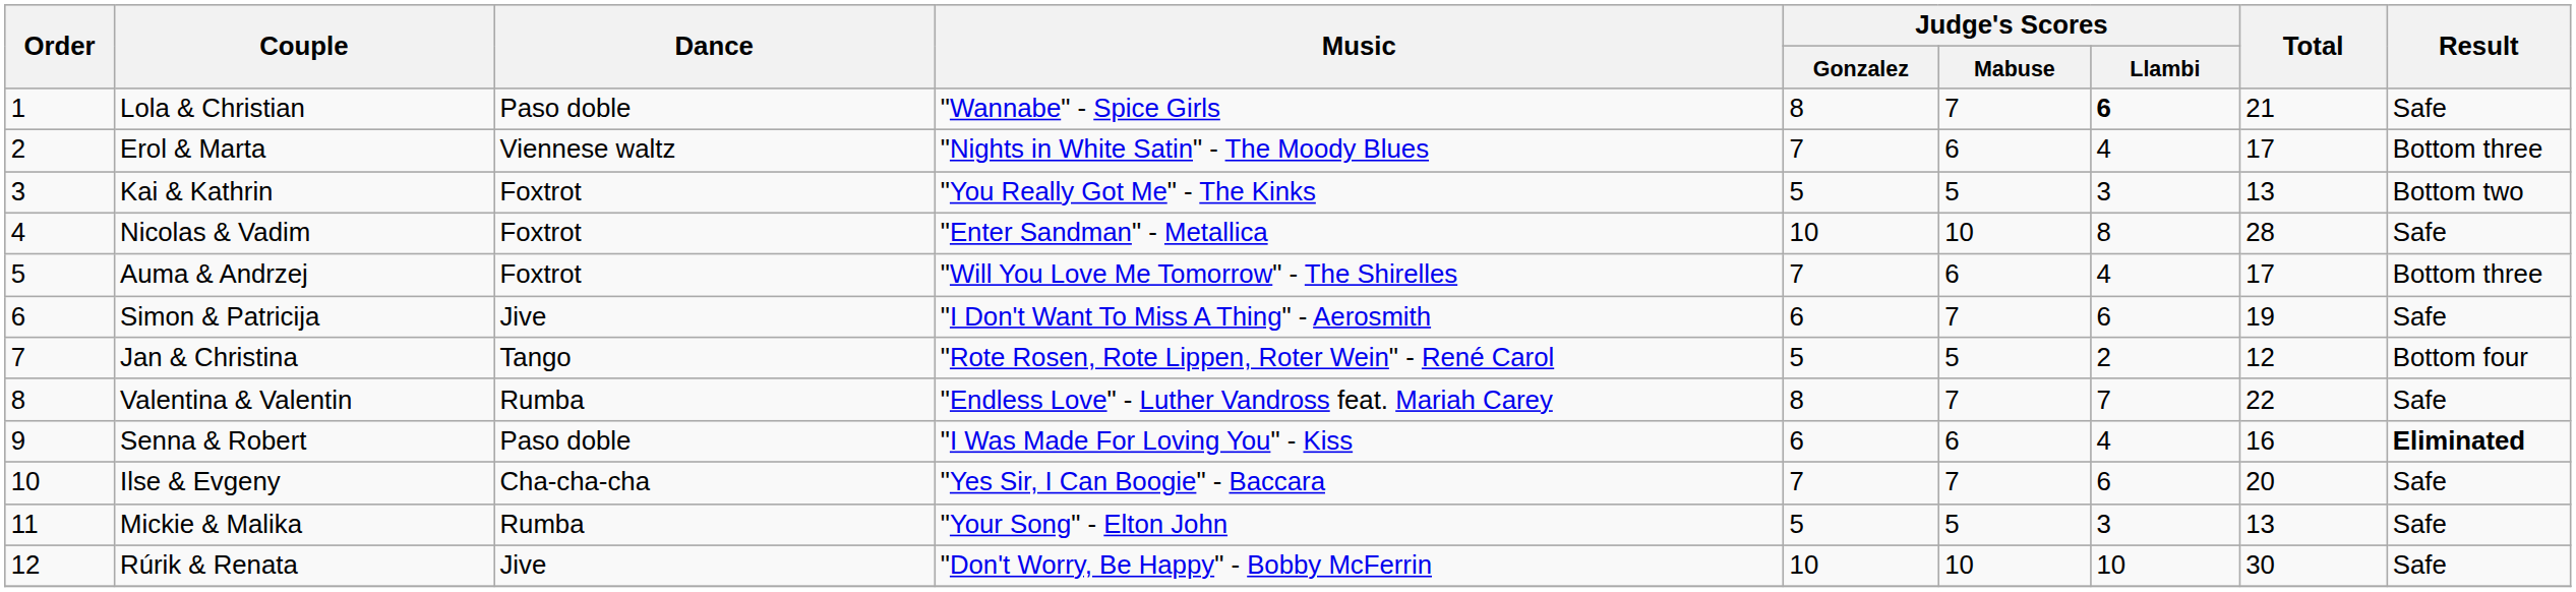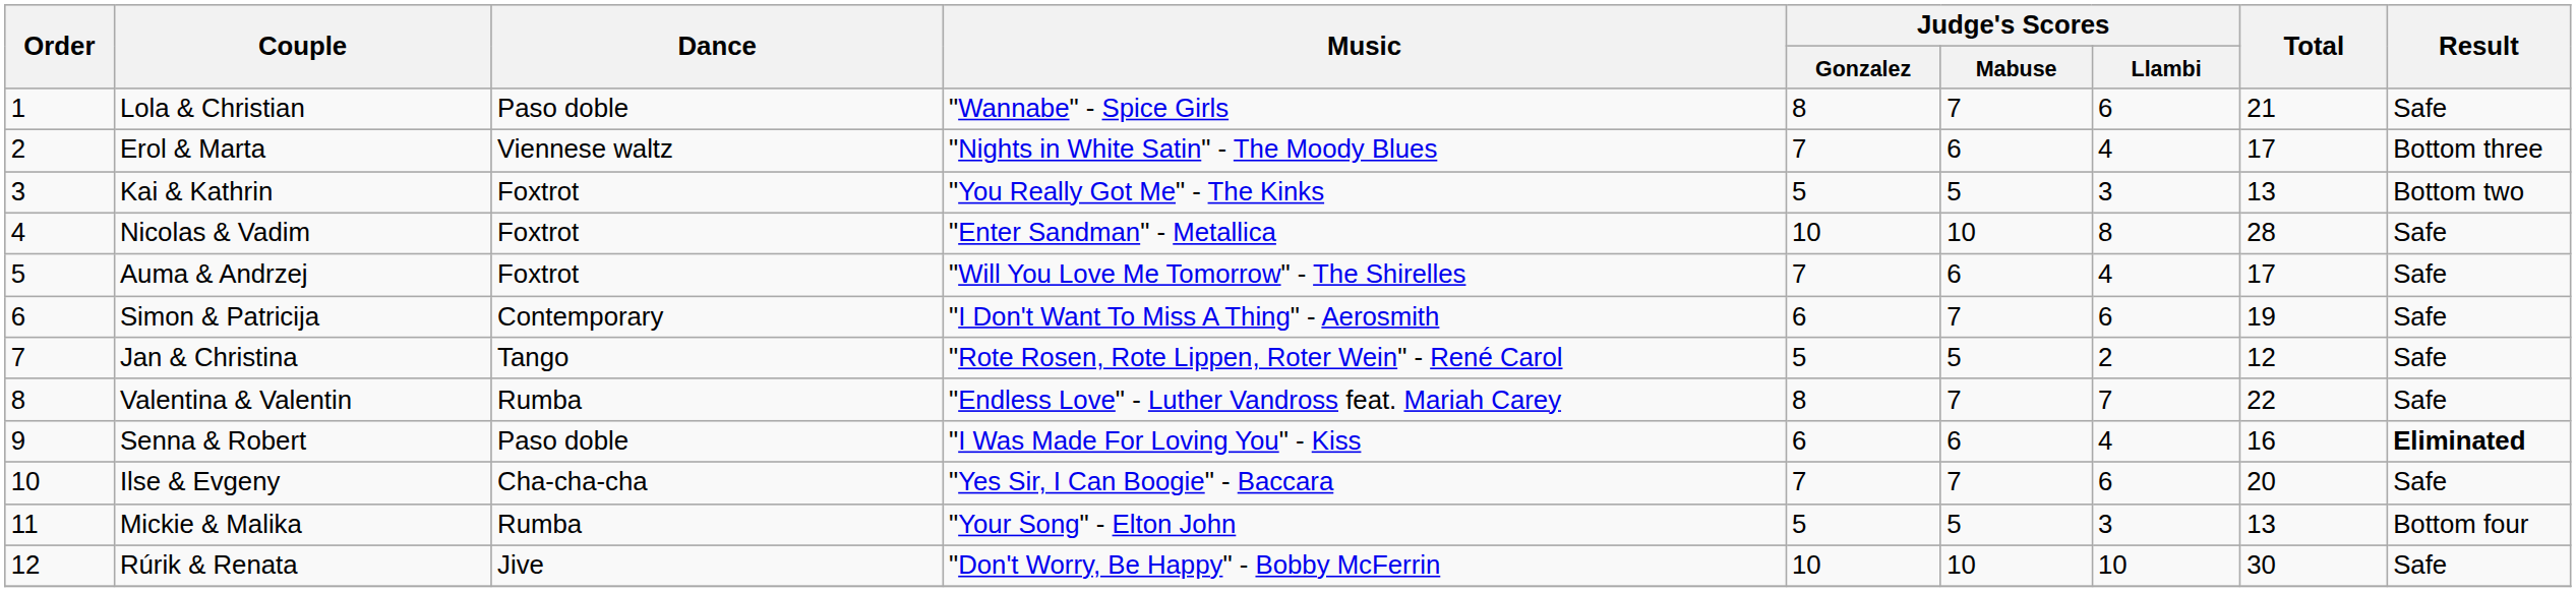Lola & Christian | Judge's Scores / Llambi: bold -> normal
Auma & Andrzej | Result: Bottom three -> Safe
Simon & Patricija | Dance: Jive -> Contemporary
Jan & Christina | Result: Bottom four -> Safe
Mickie & Malika | Result: Safe -> Bottom four
